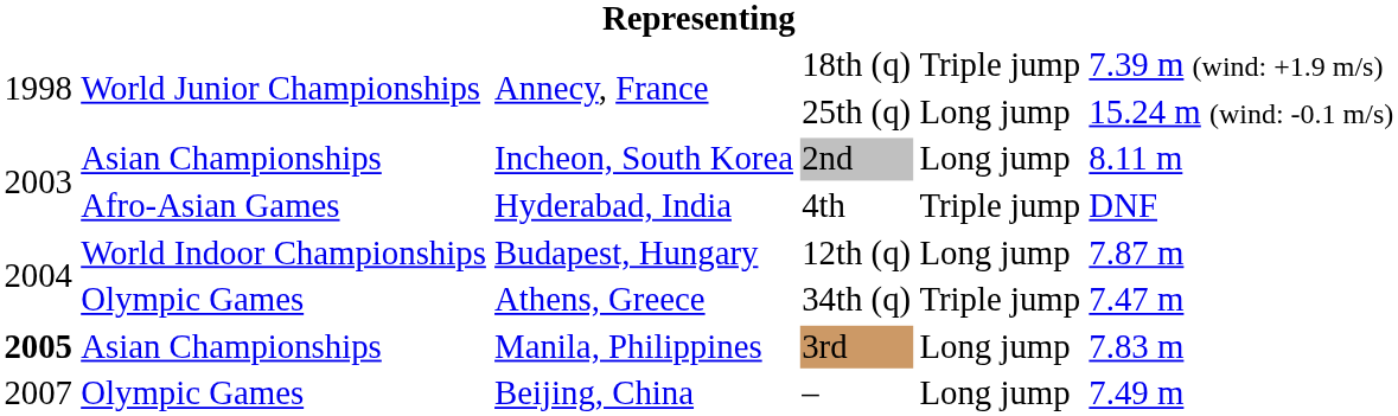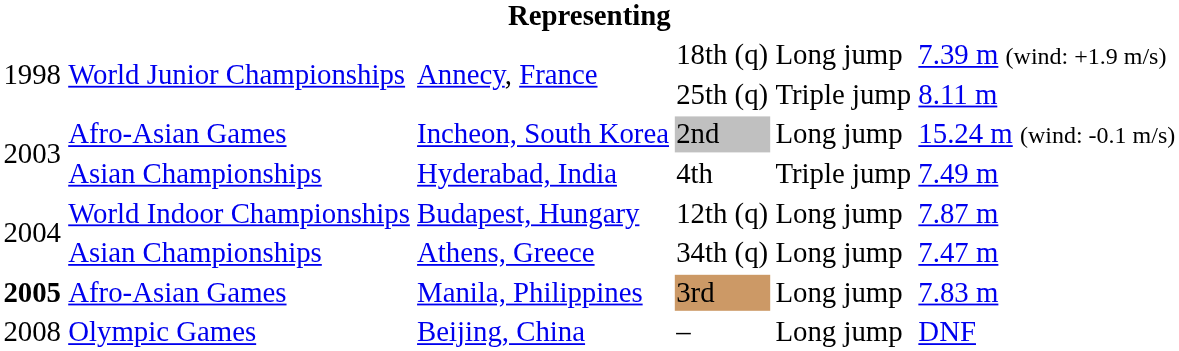18th (q) | column 5: Triple jump -> Long jump
25th (q) | column 5: Long jump -> Triple jump
25th (q) | column 6: 15.24 m (wind: -0.1 m/s) -> 8.11 m
2nd | column 2: Asian Championships -> Afro-Asian Games
2nd | column 6: 8.11 m -> 15.24 m (wind: -0.1 m/s)
4th | column 2: Afro-Asian Games -> Asian Championships
4th | column 6: DNF -> 7.49 m
34th (q) | column 2: Olympic Games -> Asian Championships
34th (q) | column 5: Triple jump -> Long jump
3rd | column 2: Asian Championships -> Afro-Asian Games
– | column 1: 2007 -> 2008
– | column 6: 7.49 m -> DNF
